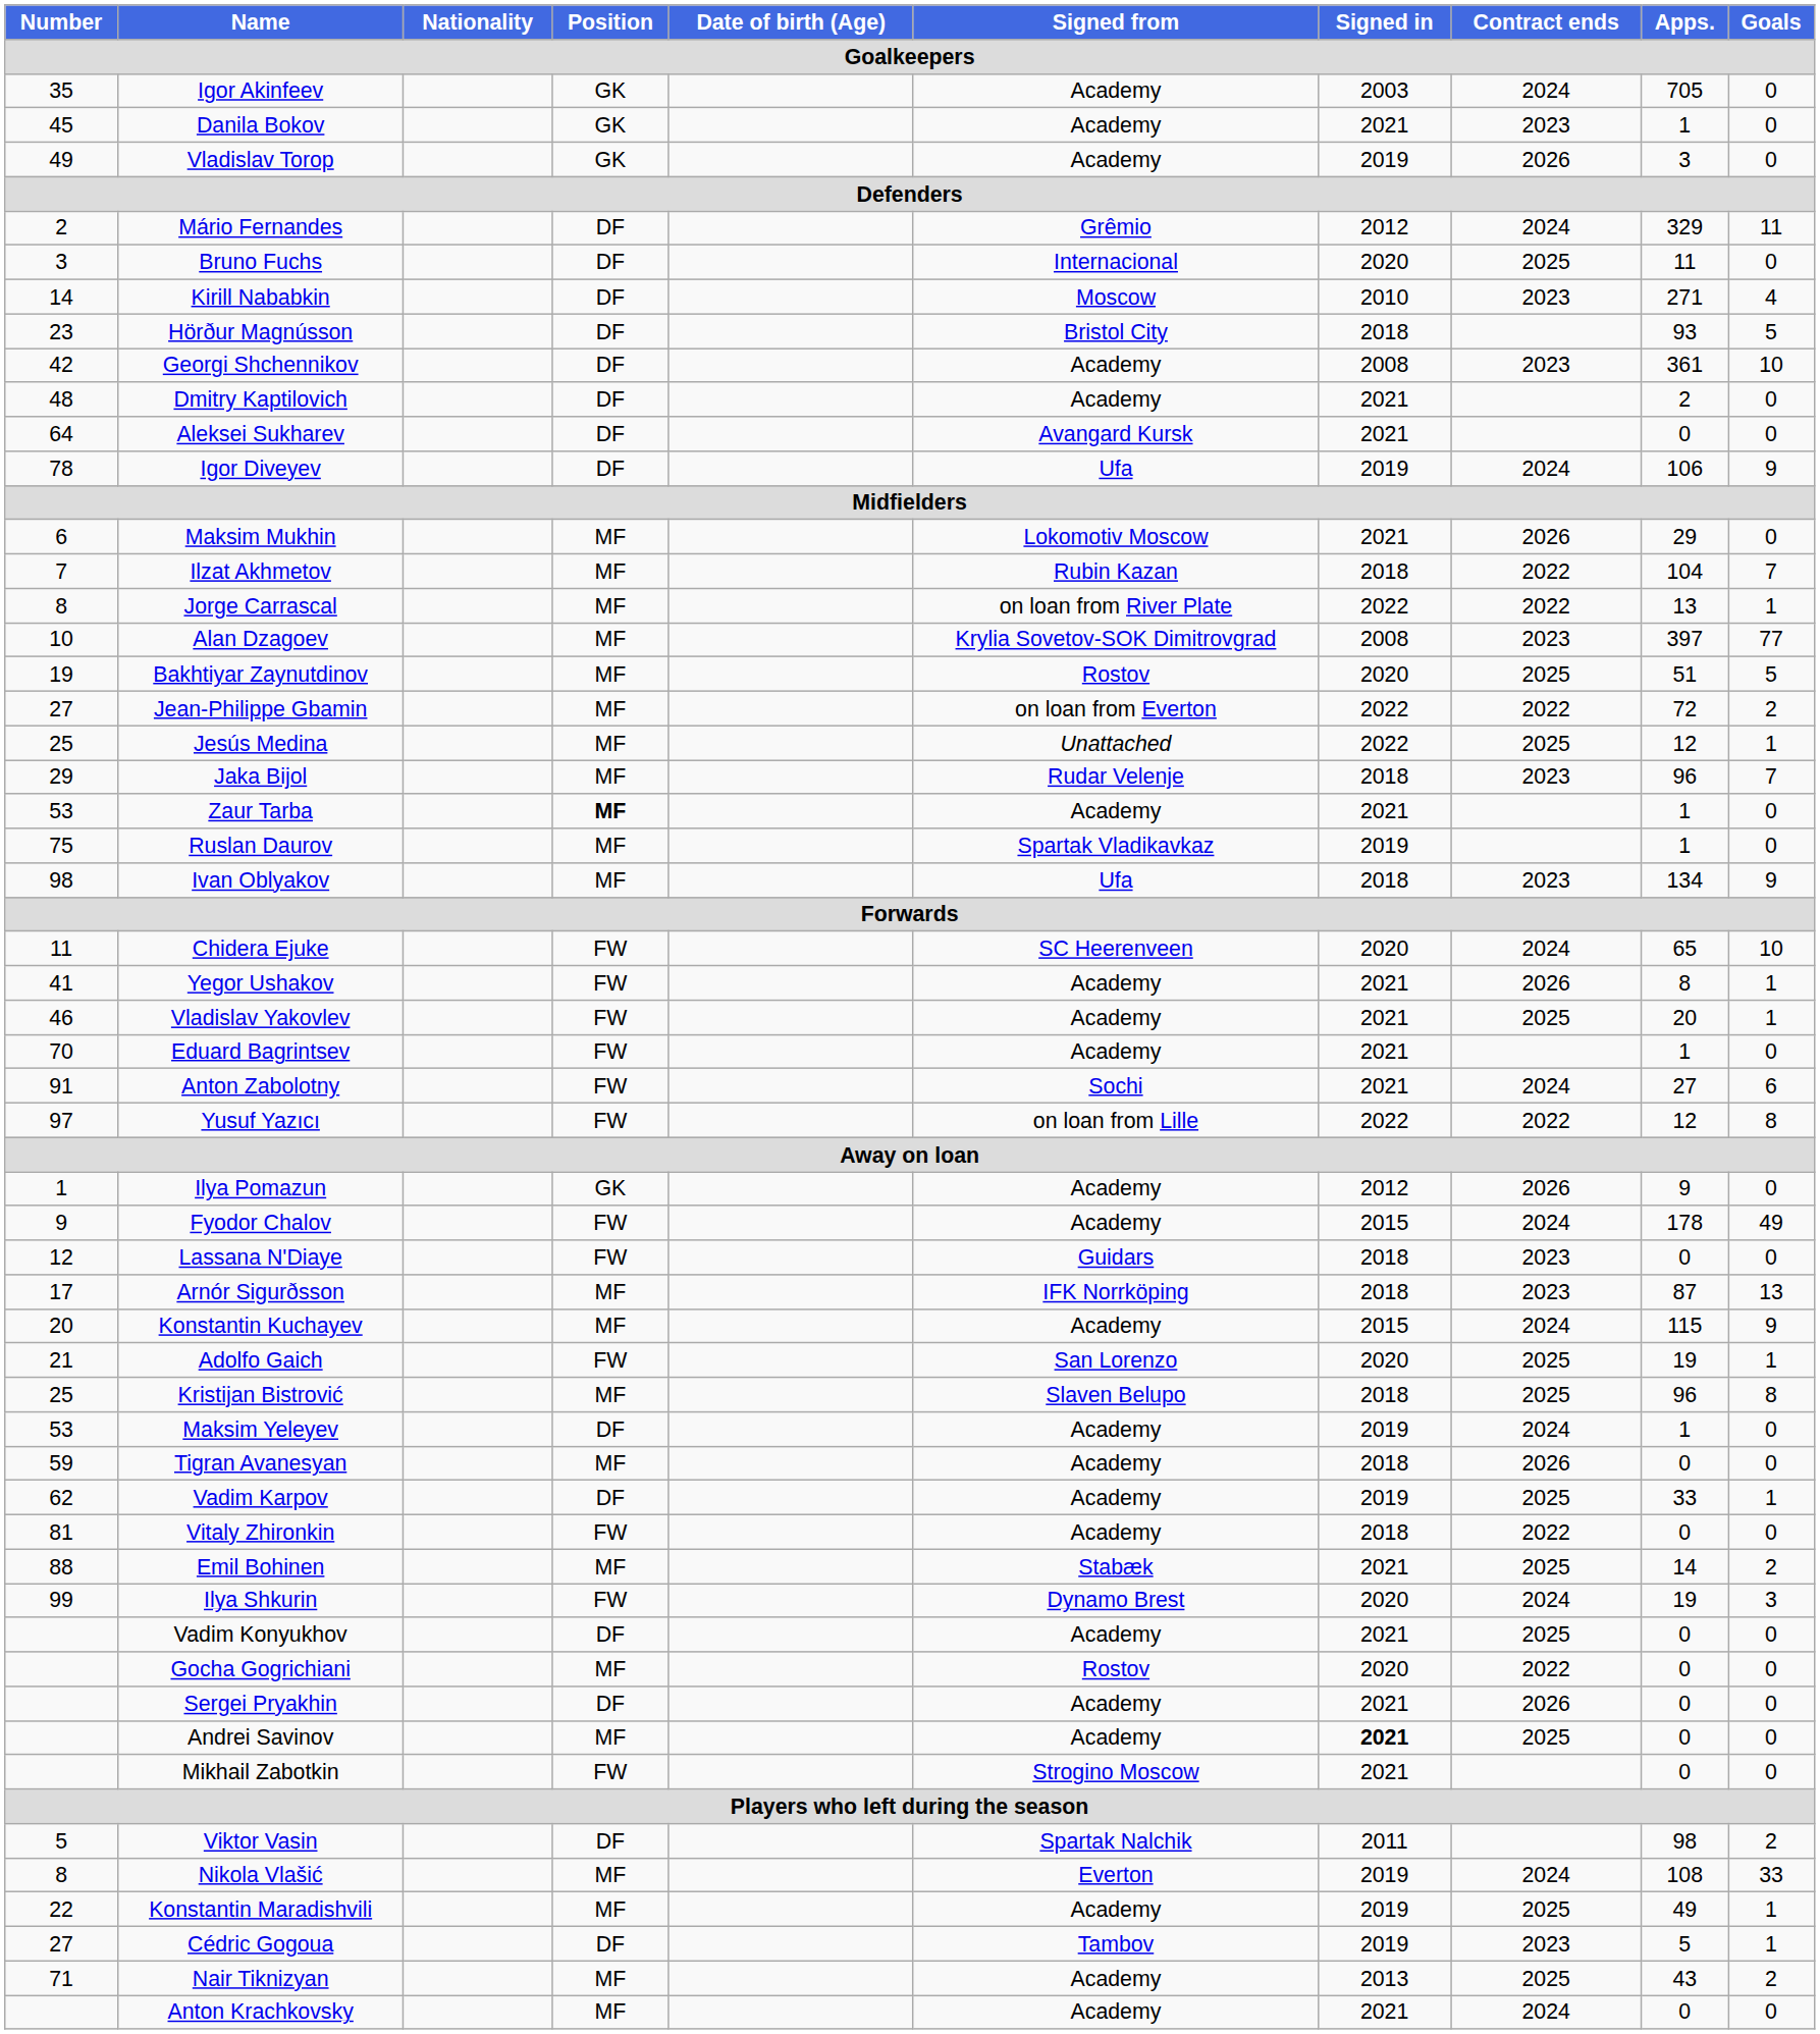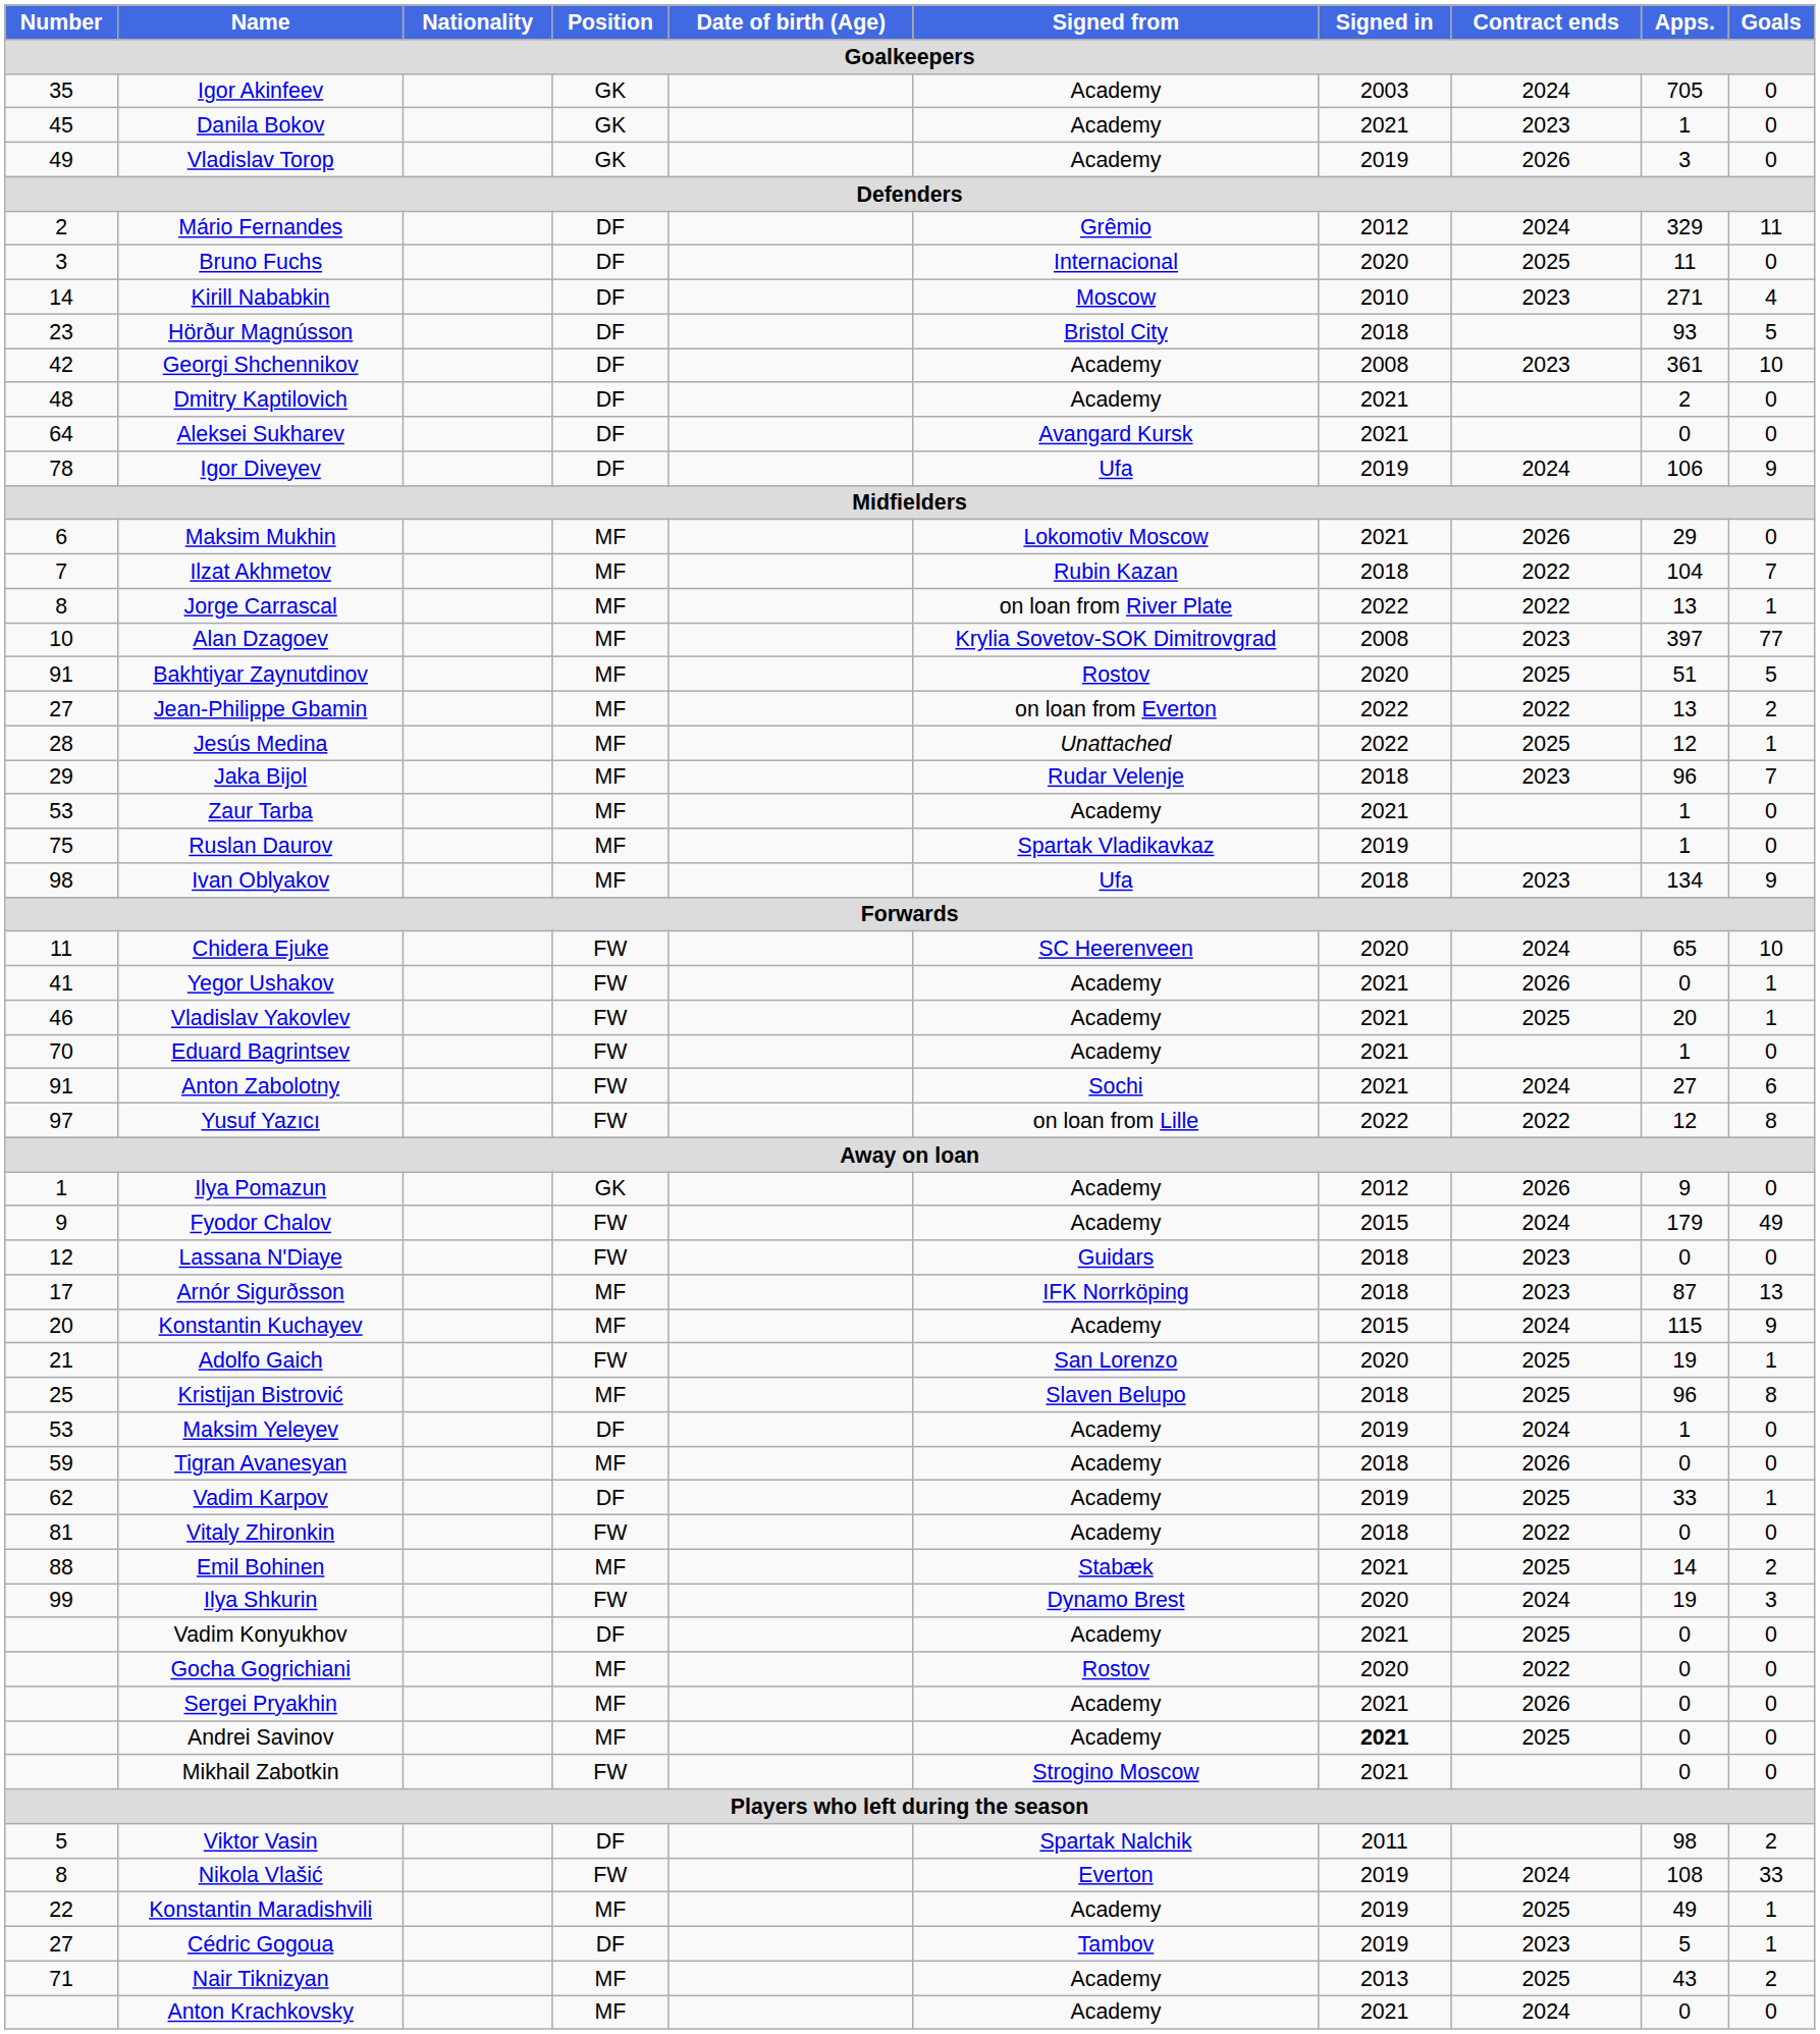Bakhtiyar Zaynutdinov | Number: 19 -> 91
Jean-Philippe Gbamin | Apps.: 72 -> 13
Jesús Medina | Number: 25 -> 28
Zaur Tarba | Position: bold -> normal
Yegor Ushakov | Apps.: 8 -> 0
Fyodor Chalov | Apps.: 178 -> 179
Sergei Pryakhin | Position: DF -> MF
Nikola Vlašić | Position: MF -> FW
